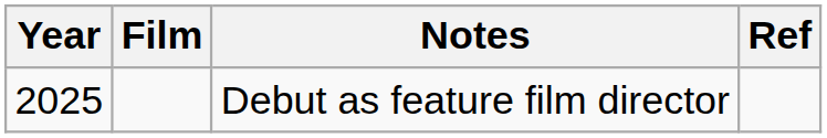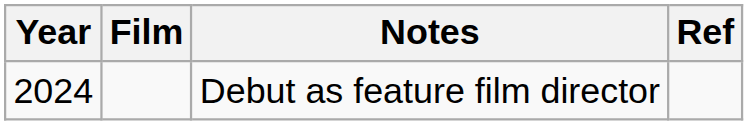Debut as feature film director | Year: 2025 -> 2024
